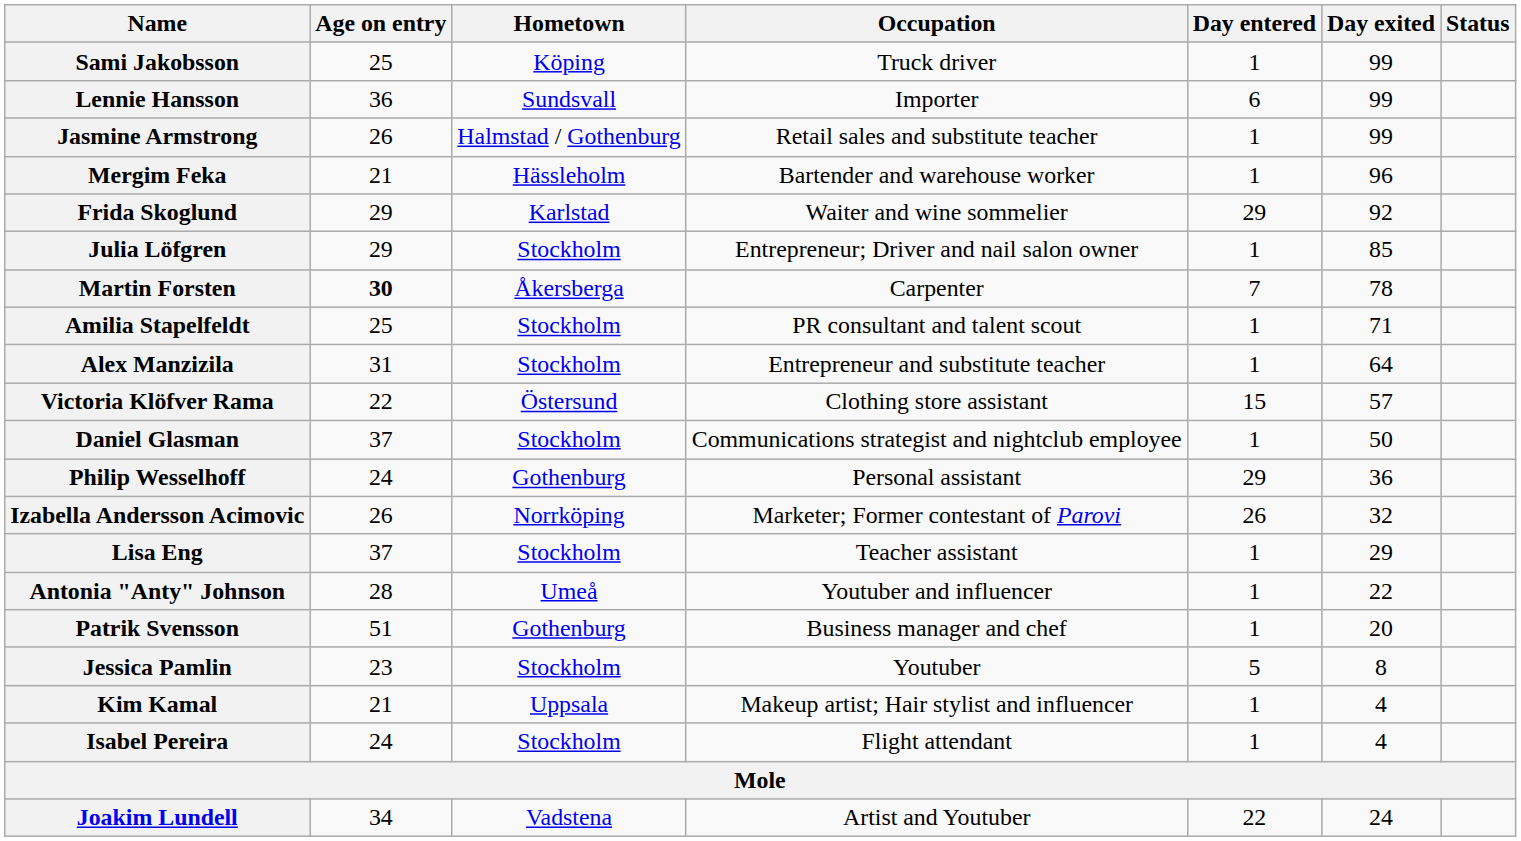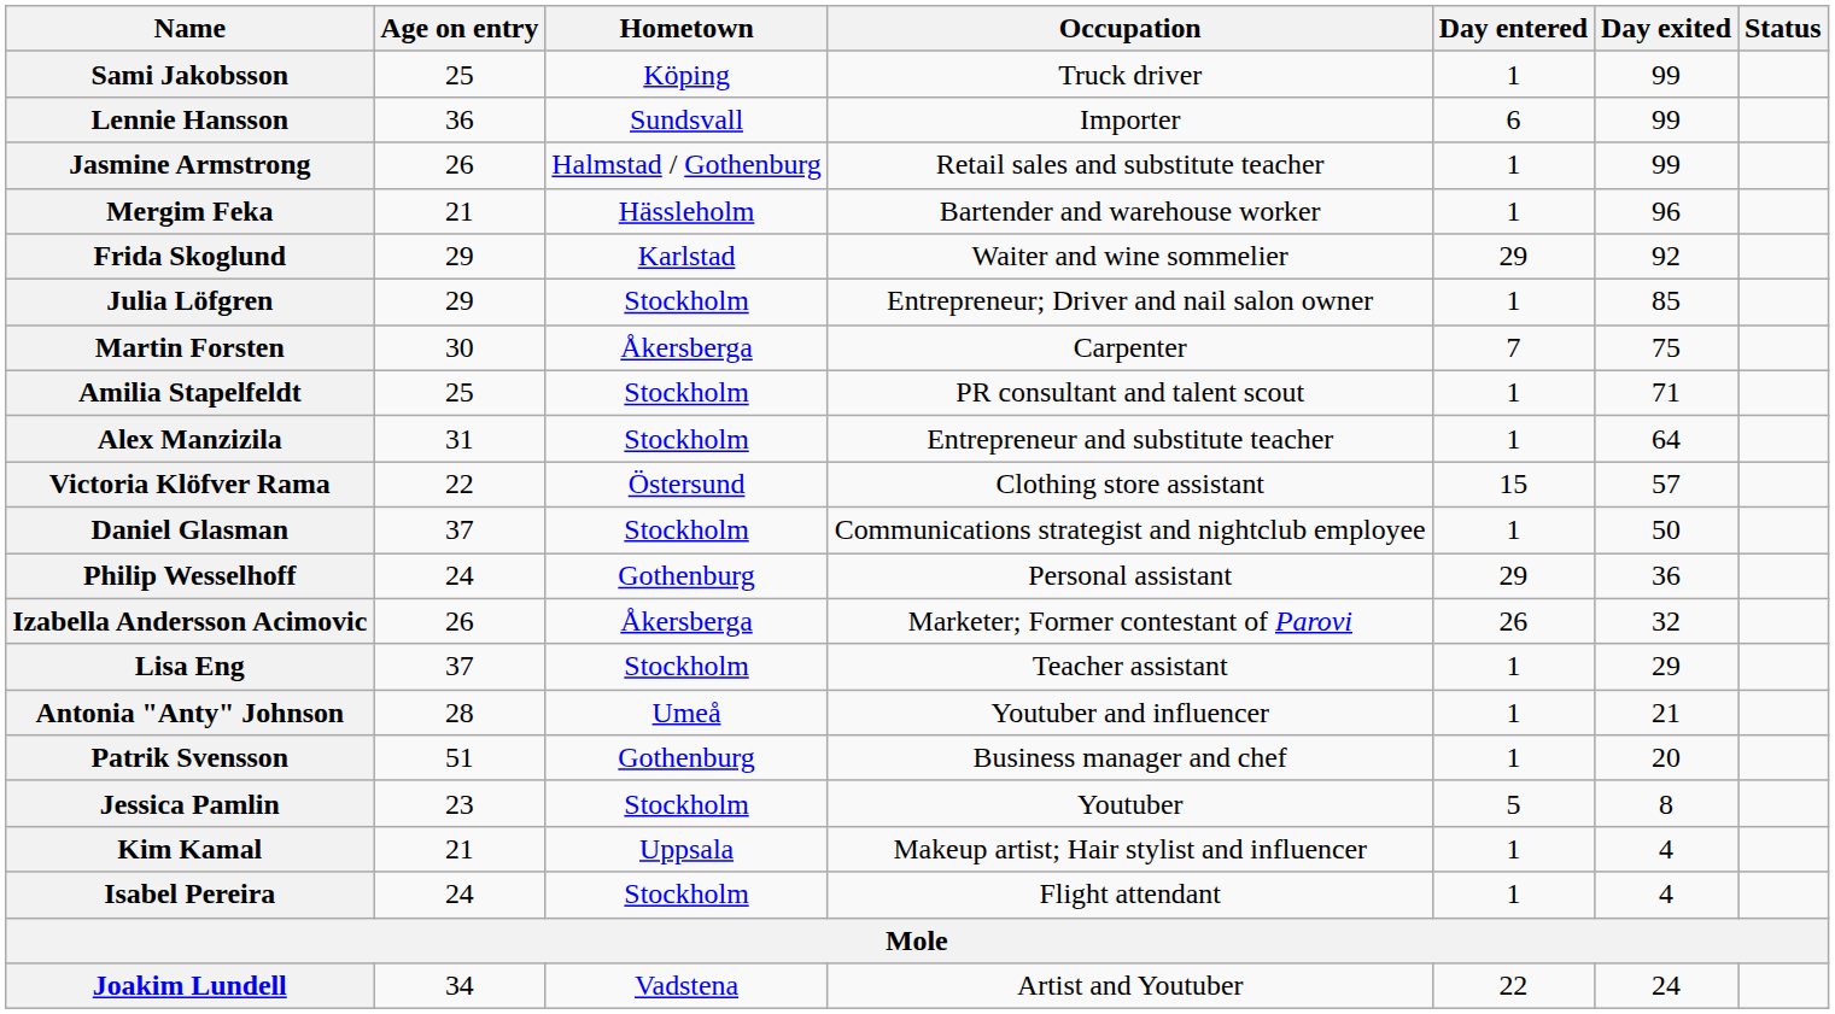Martin Forsten | Age on entry: bold -> normal
Martin Forsten | Day exited: 78 -> 75
Izabella Andersson Acimovic | Hometown: Norrköping -> Åkersberga
Antonia "Anty" Johnson | Day exited: 22 -> 21
